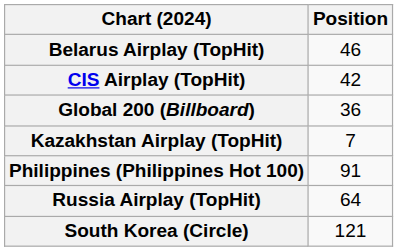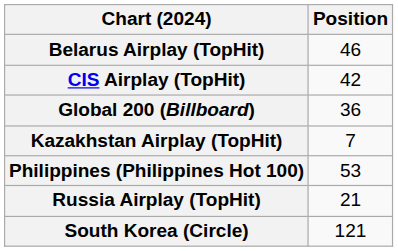Philippines (Philippines Hot 100) | Position: 91 -> 53
Russia Airplay (TopHit) | Position: 64 -> 21
